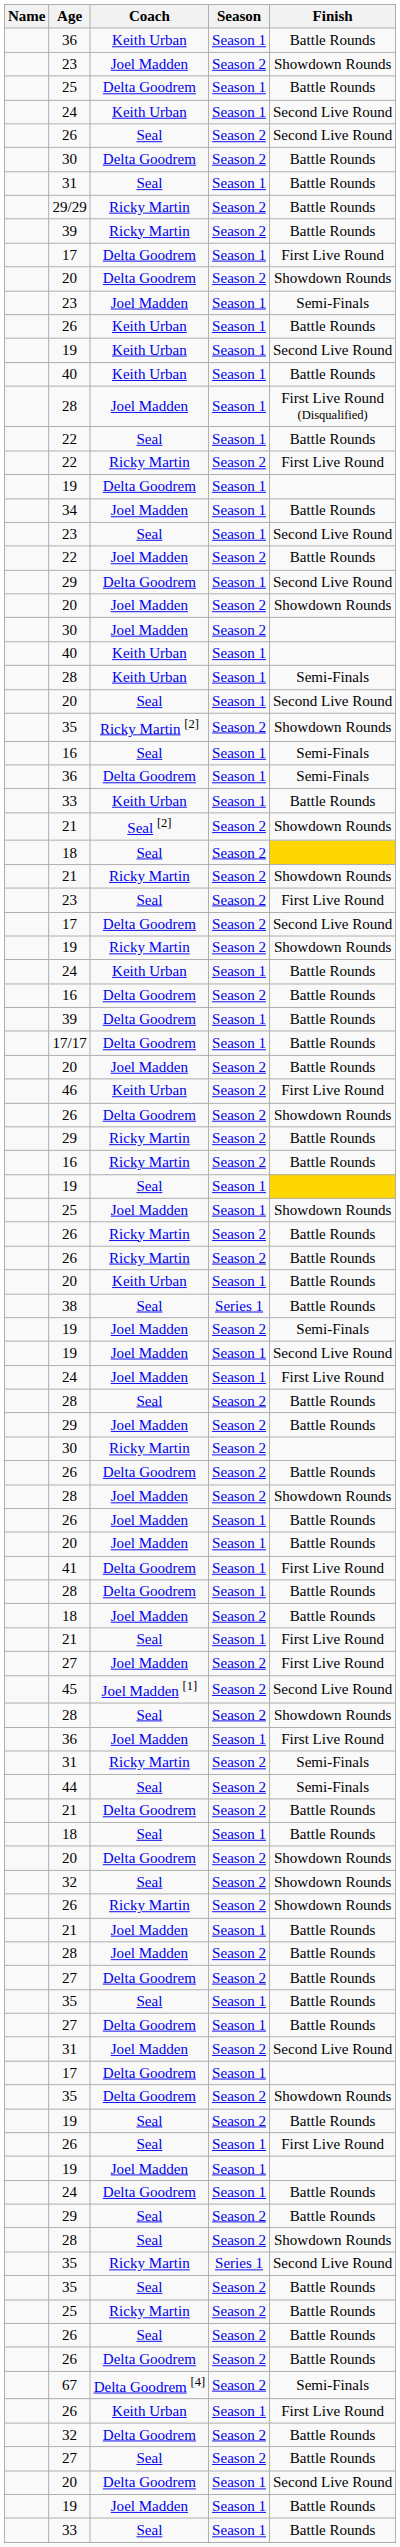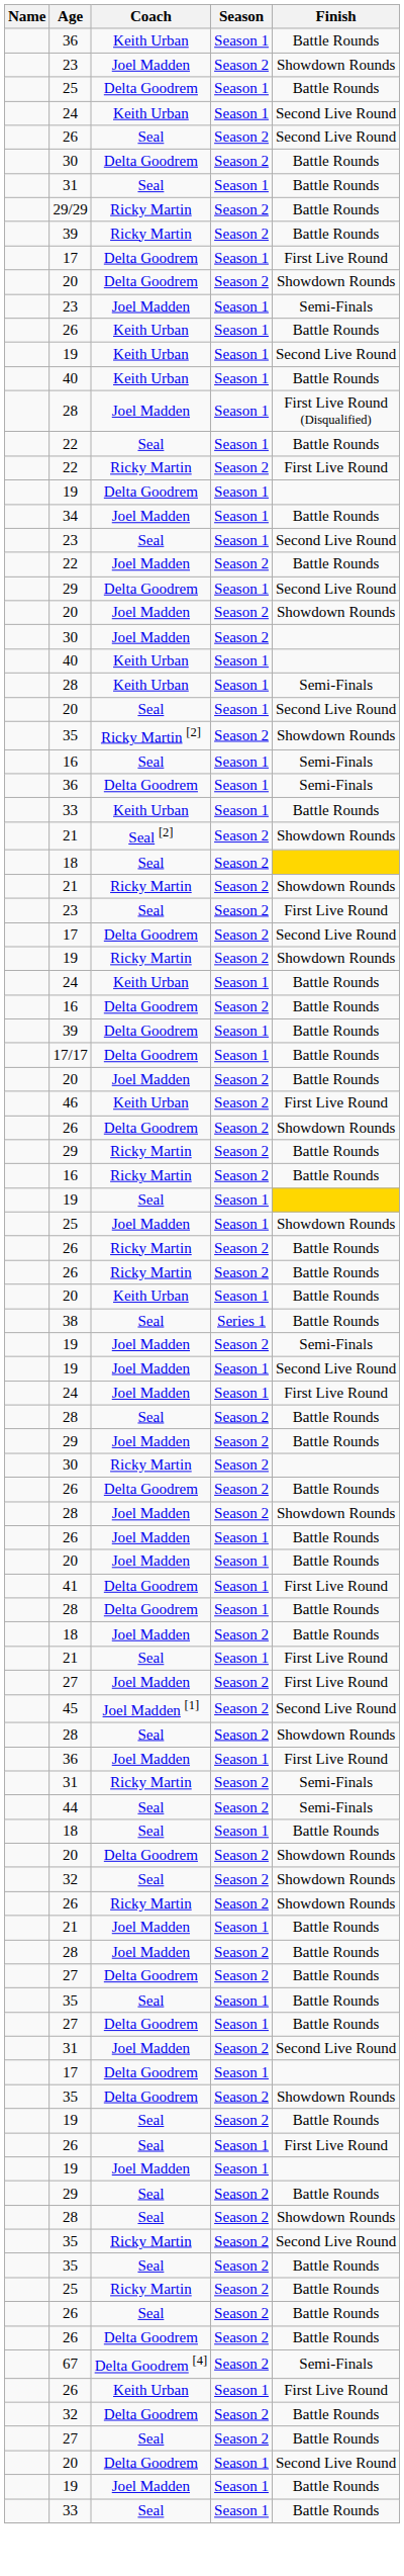- row: 21 | Delta Goodrem | Season 2 | Battle Rounds
- row: 24 | Delta Goodrem | Season 1 | Battle Rounds
35 / Ricky Martin | Season: Series 1 -> Season 2
